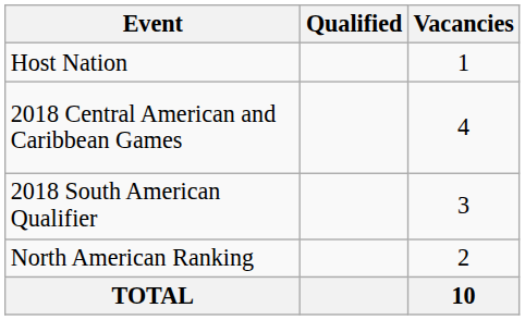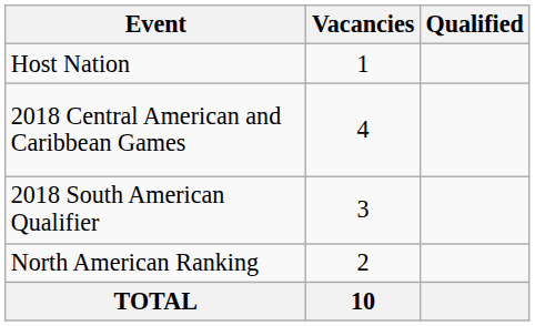columns swapped: Vacancies <-> Qualified
